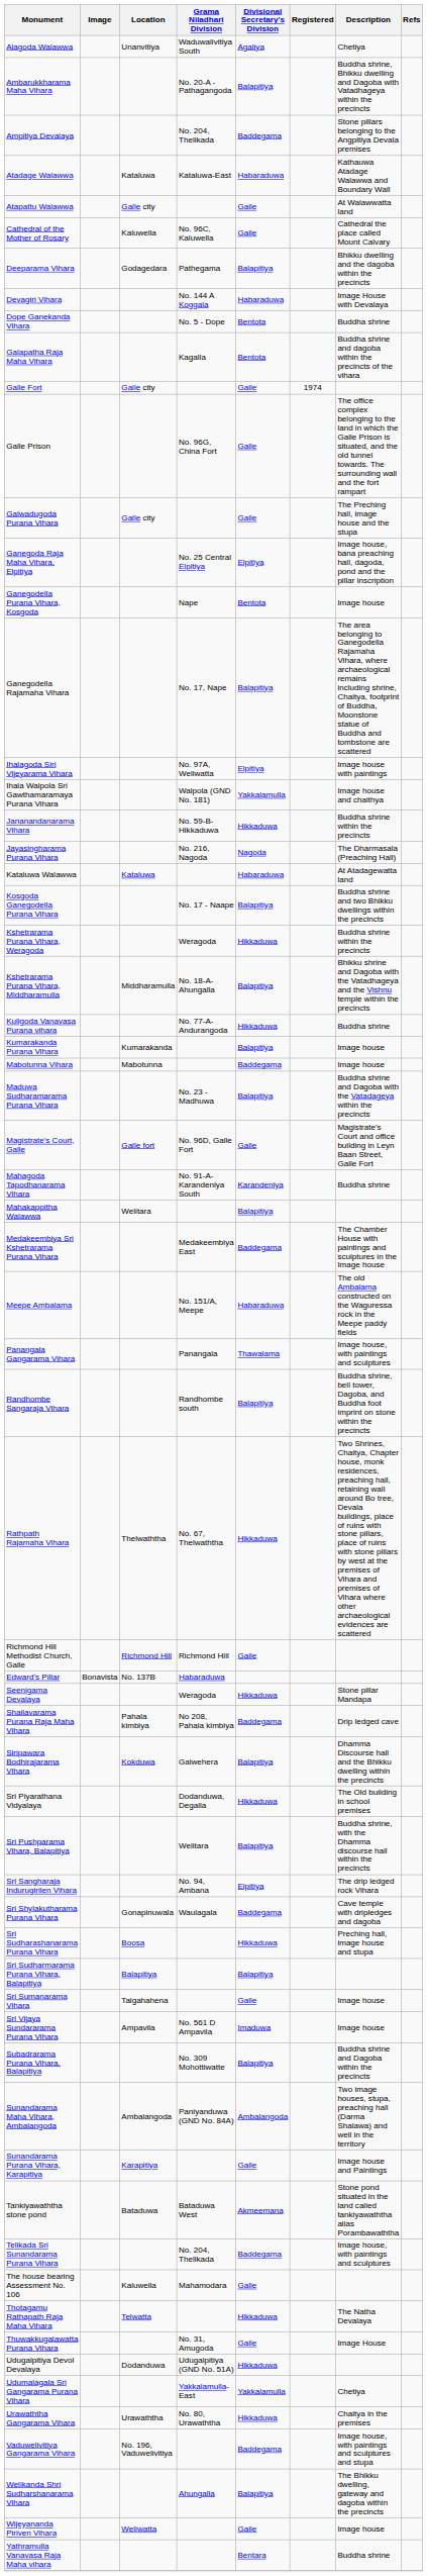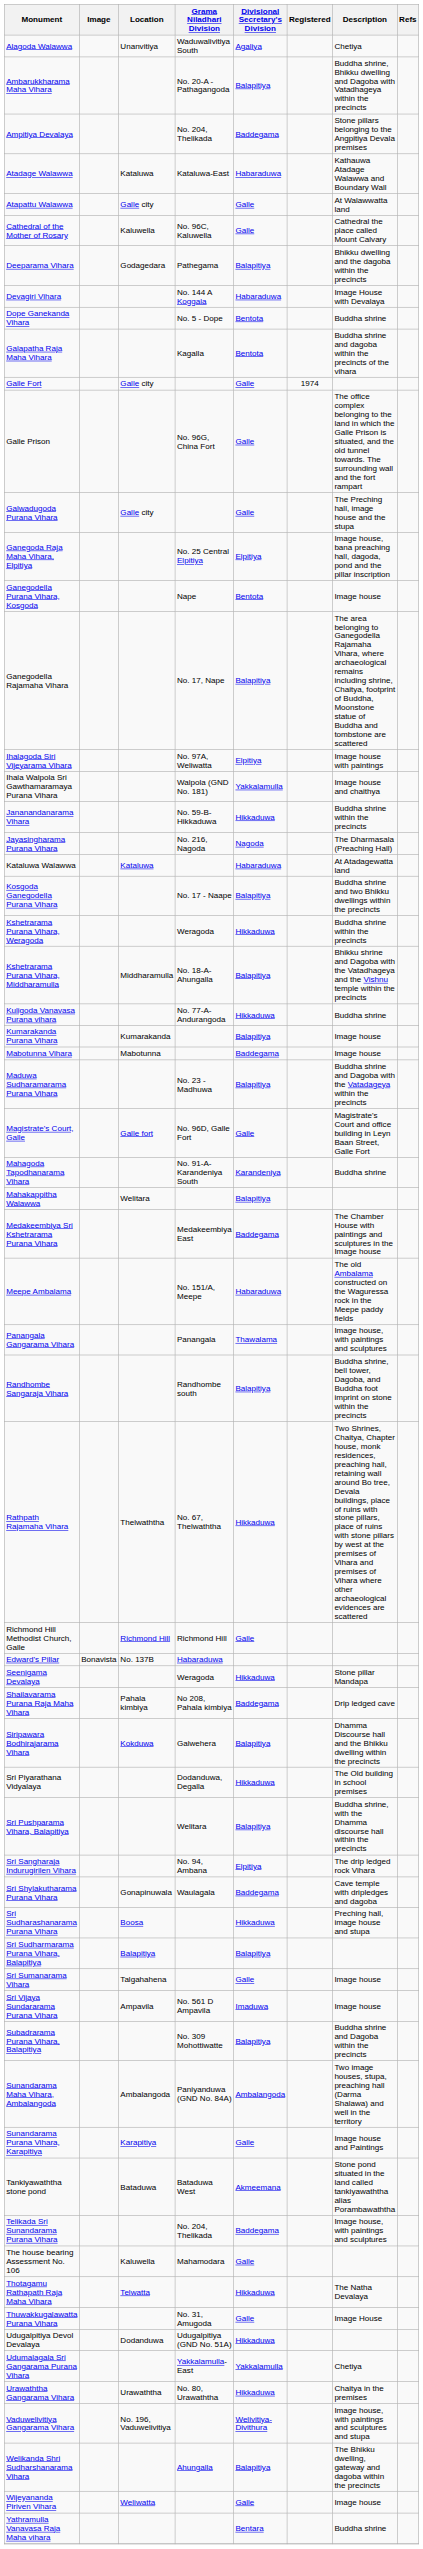Vaduwelivitiya Gangarama Vihara | Divisional Secretary's Division: Baddegama -> Welivitiya-Divithura
